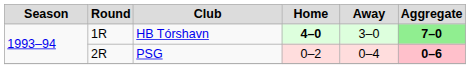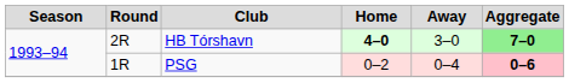HB Tórshavn | Round: 1R -> 2R
PSG | Round: 2R -> 1R
